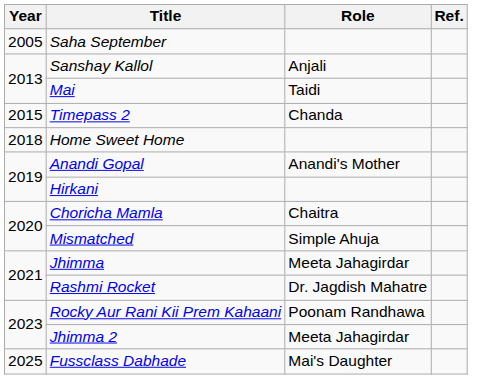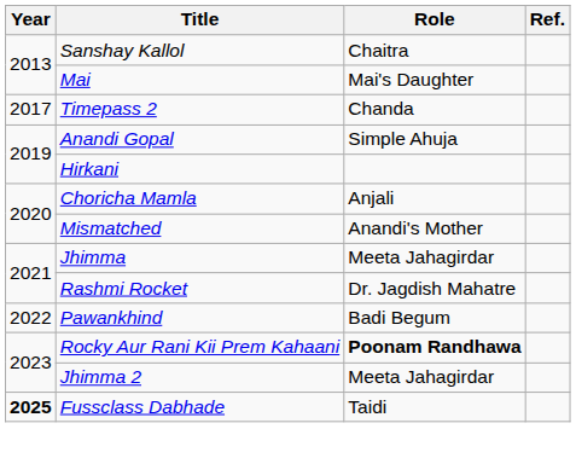- row: 2005 | Saha September
Sanshay Kallol | Role: Anjali -> Chaitra
Mai | Role: Taidi -> Mai's Daughter
Timepass 2 | Year: 2015 -> 2017
- row: 2018 | Home Sweet Home
Anandi Gopal | Role: Anandi's Mother -> Simple Ahuja
Choricha Mamla | Role: Chaitra -> Anjali
Mismatched | Role: Simple Ahuja -> Anandi's Mother
+ row: 2022 | Pawankhind | Badi Begum
Rocky Aur Rani Kii Prem Kahaani | Role: normal -> bold
Fussclass Dabhade | Year: normal -> bold
Fussclass Dabhade | Role: Mai's Daughter -> Taidi
